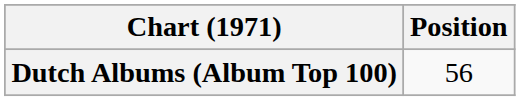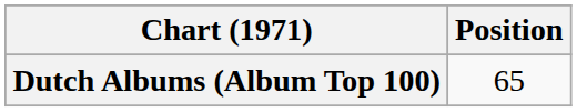Dutch Albums (Album Top 100) | Position: 56 -> 65
